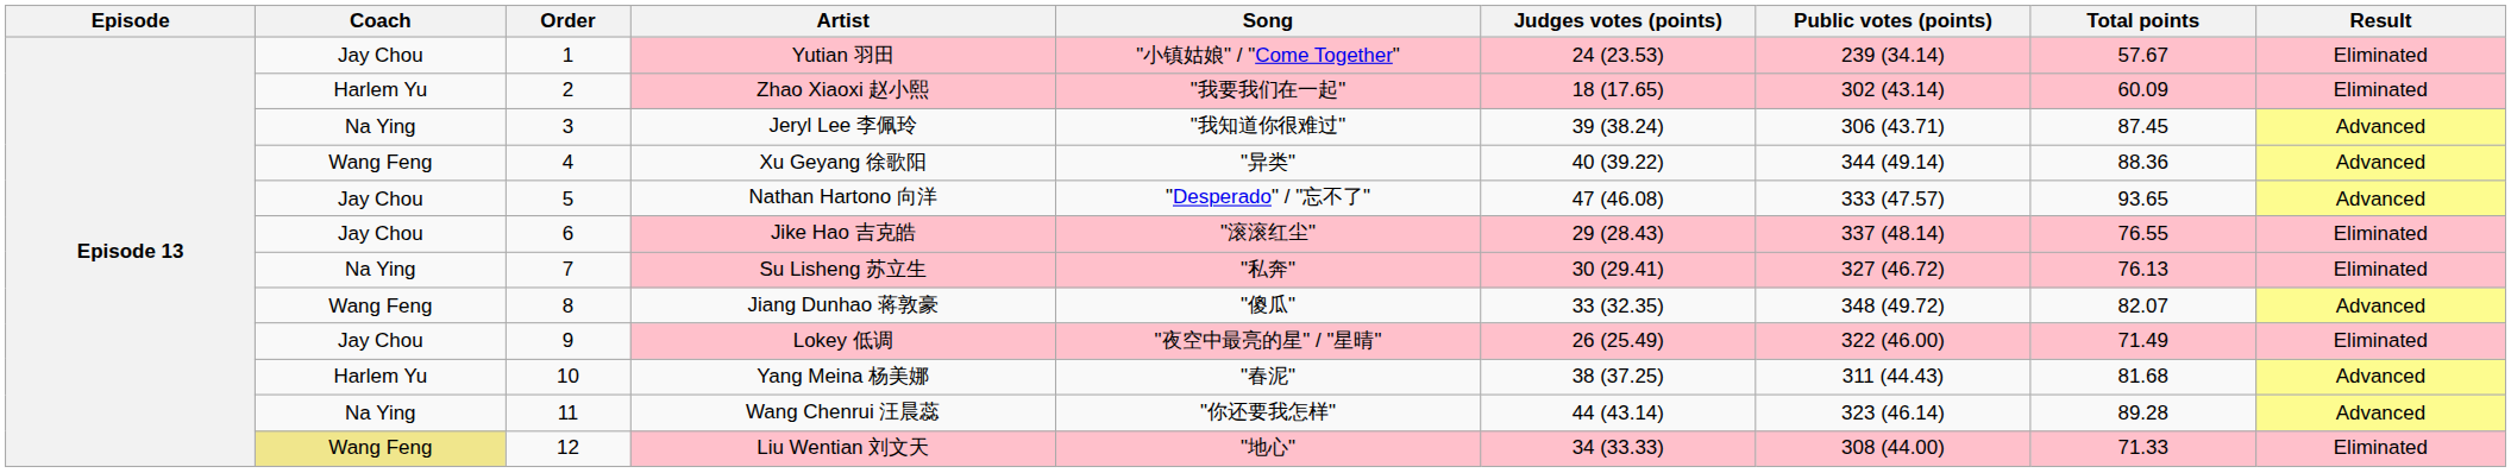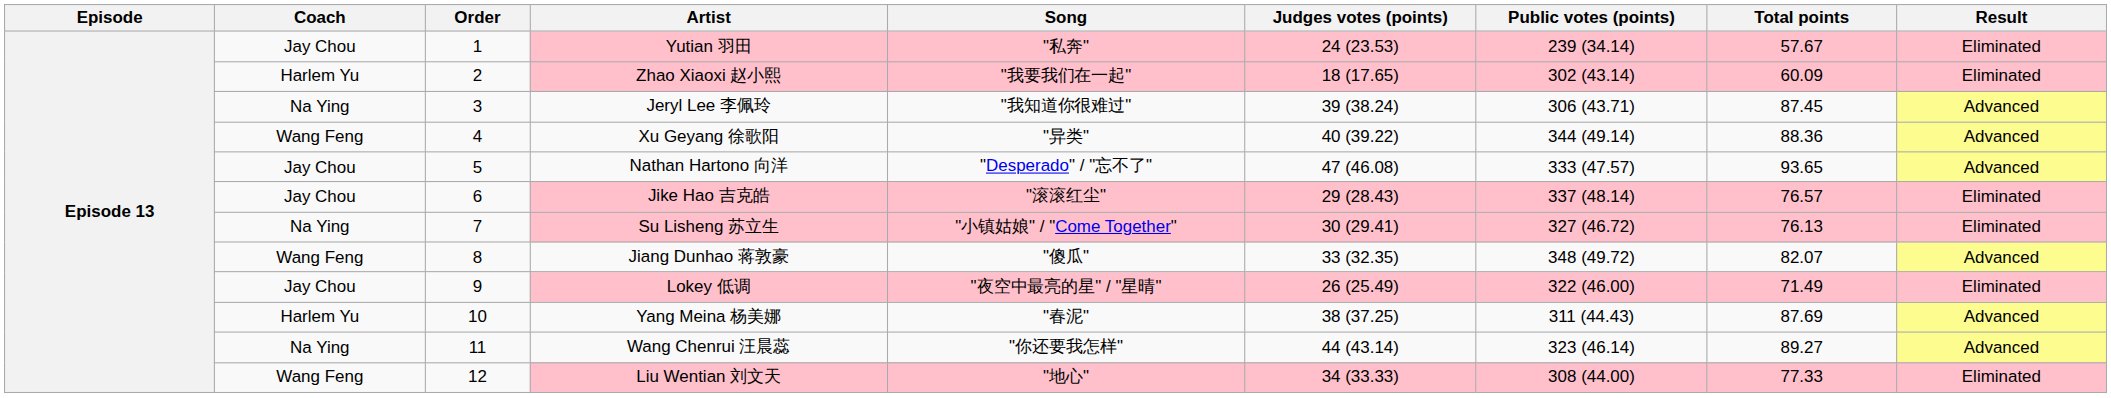Yutian 羽田 | Song: "小镇姑娘" / "Come Together" -> "私奔"
Jike Hao 吉克皓 | Total points: 76.55 -> 76.57
Su Lisheng 苏立生 | Song: "私奔" -> "小镇姑娘" / "Come Together"
Yang Meina 杨美娜 | Total points: 81.68 -> 87.69
Wang Chenrui 汪晨蕊 | Total points: 89.28 -> 89.27
Liu Wentian 刘文天 | Coach: khaki background -> no background
Liu Wentian 刘文天 | Total points: 71.33 -> 77.33
